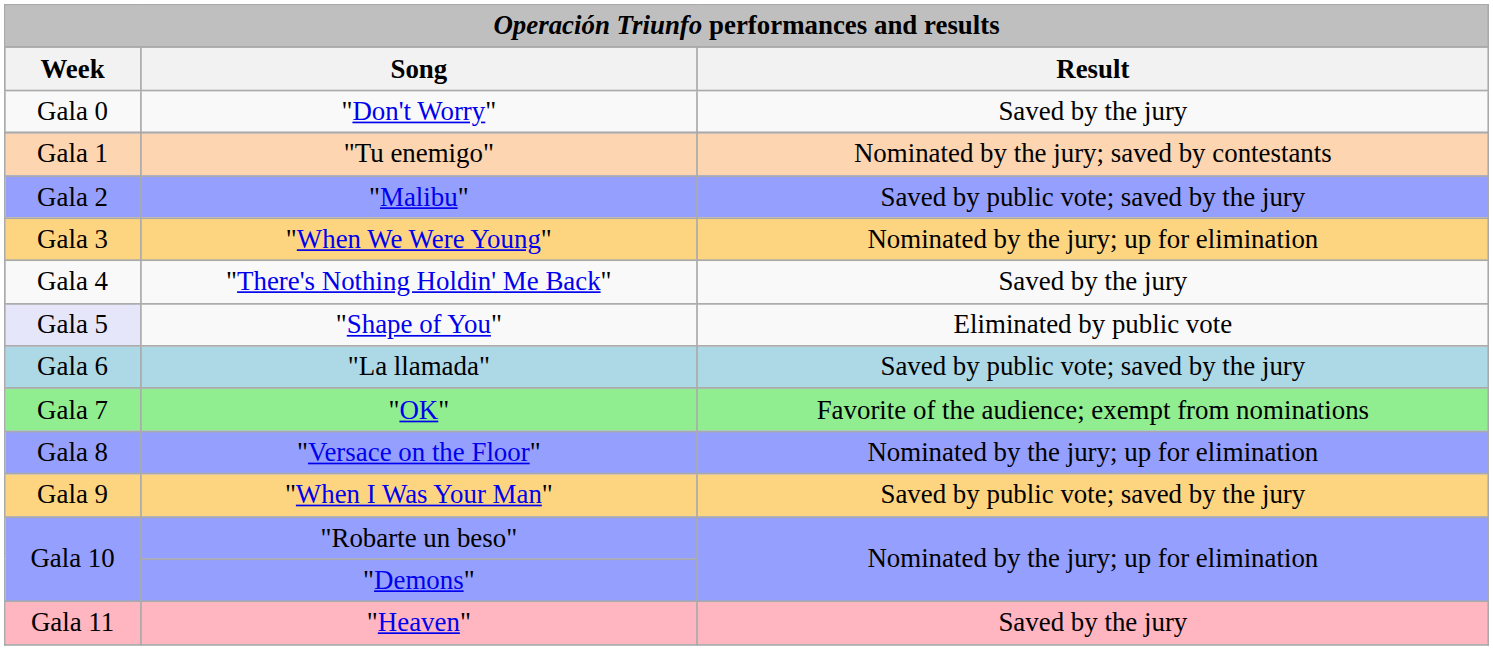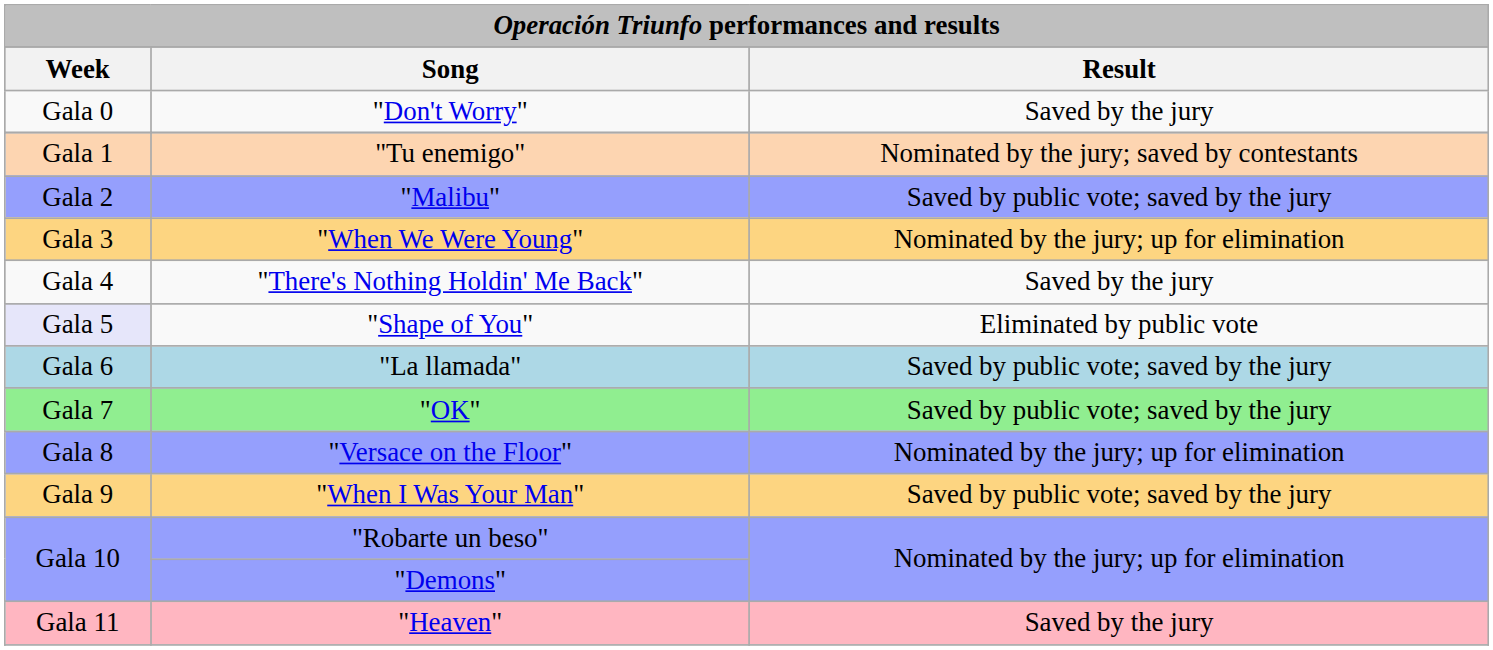"OK" | Result: Favorite of the audience; exempt from nominations -> Saved by public vote; saved by the jury
